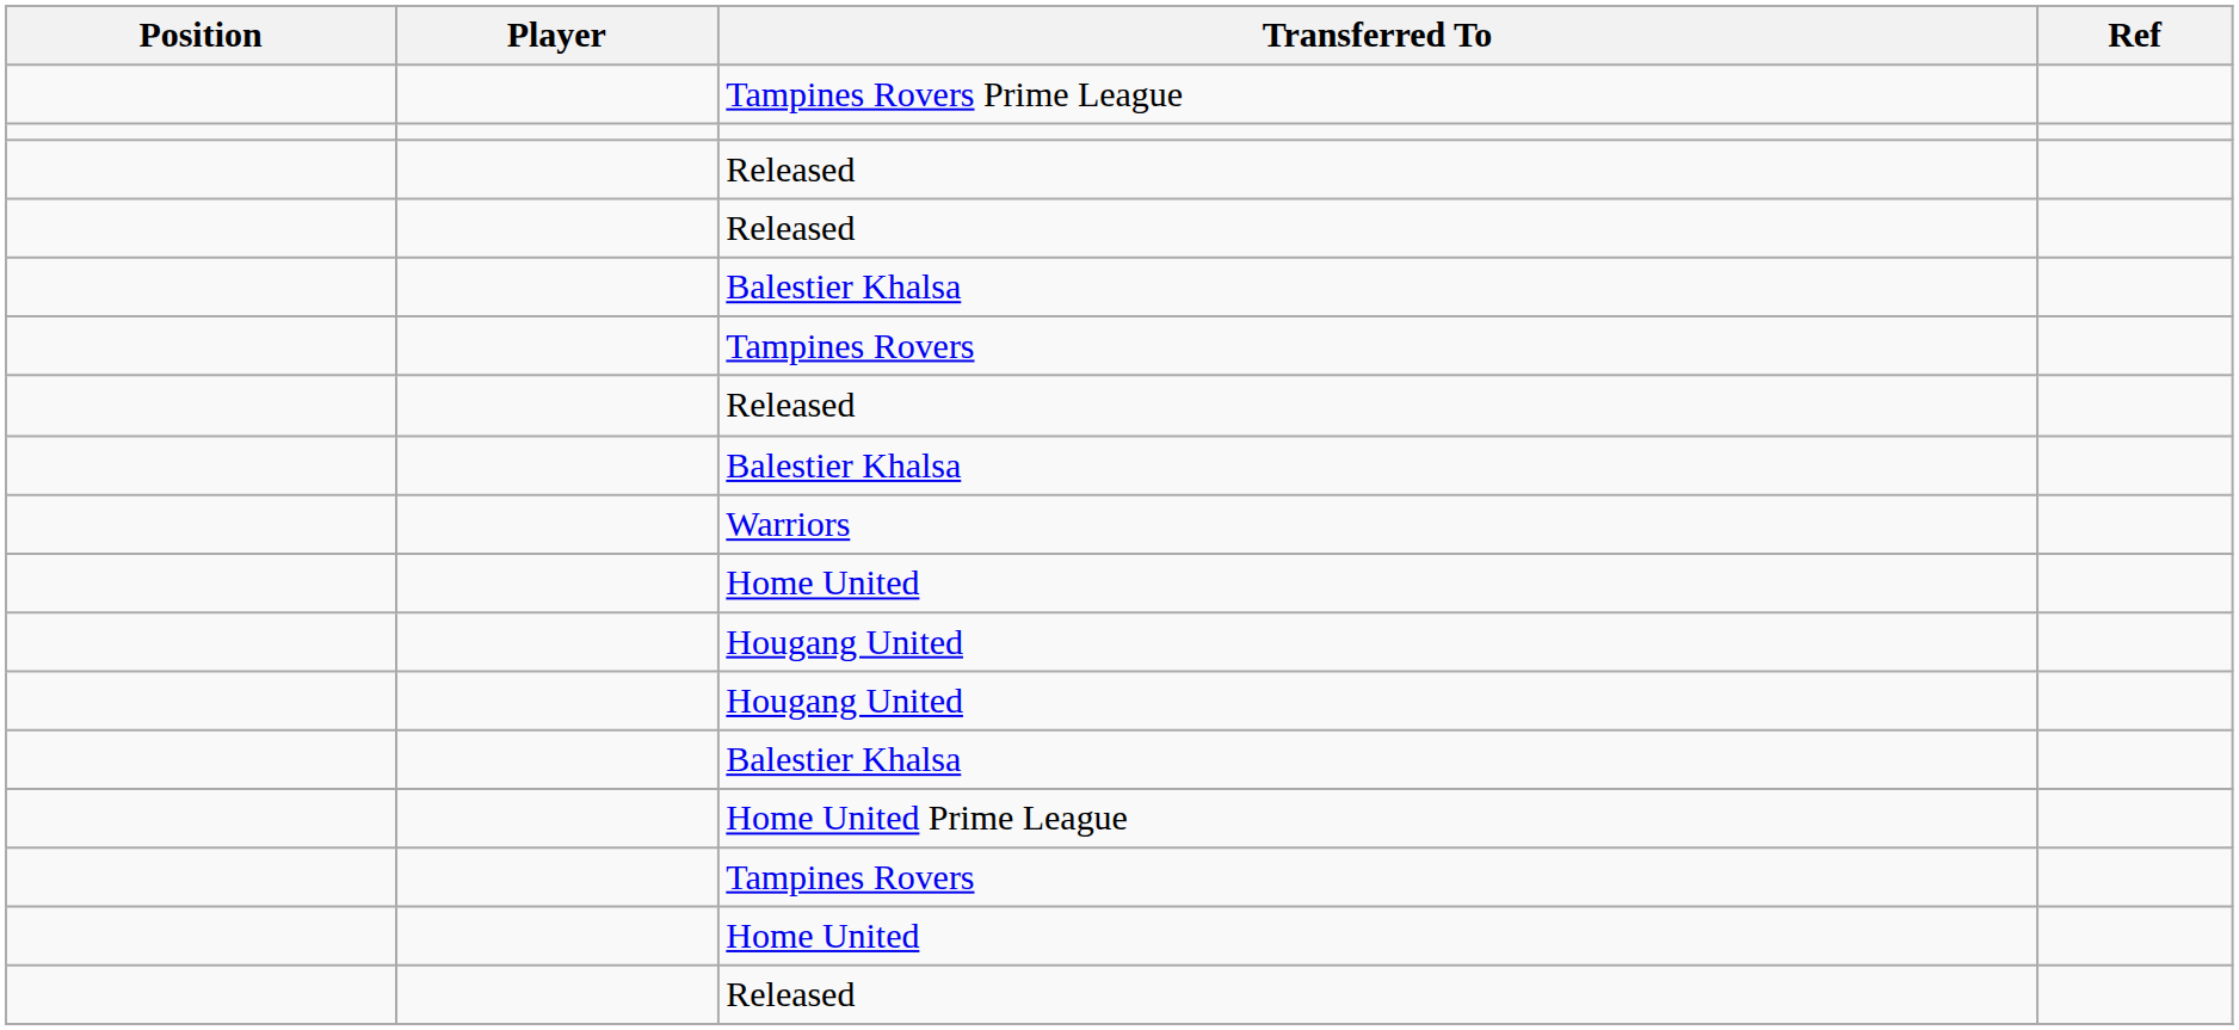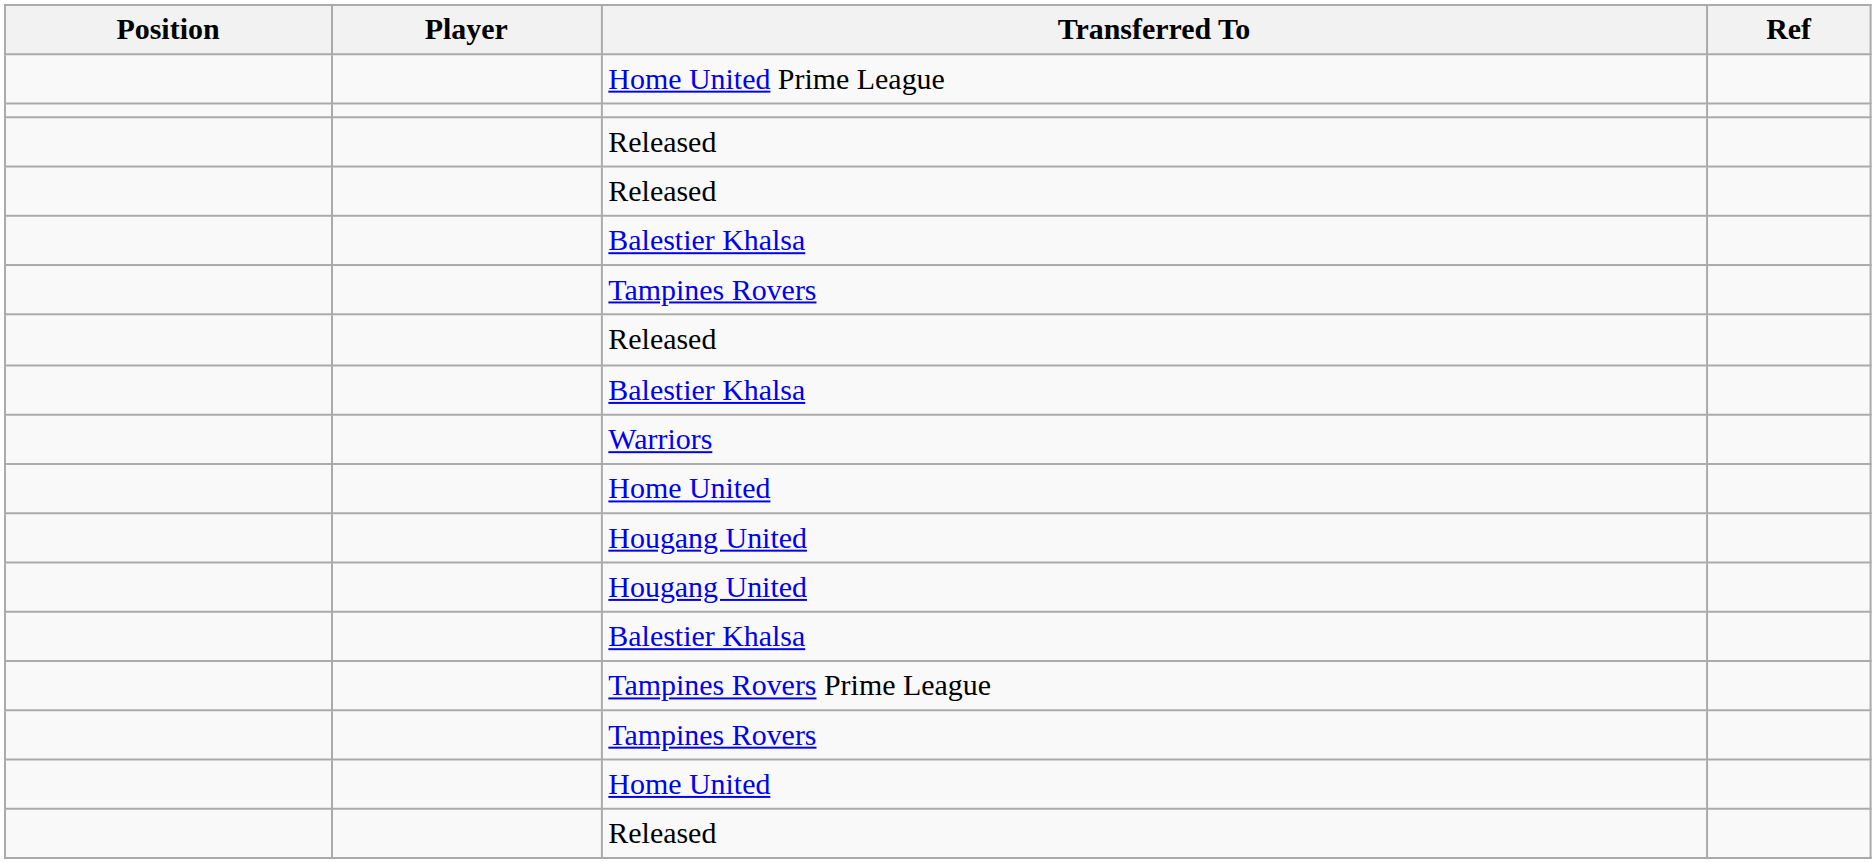rows swapped: Home United Prime League <-> Tampines Rovers Prime League
